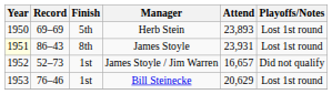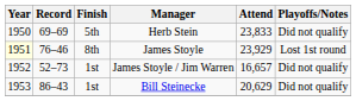Herb Stein | Attend: 23,893 -> 23,833
Herb Stein | Playoffs/Notes: Lost 1st round -> Did not qualify
James Stoyle | Record: 86–43 -> 76–46
James Stoyle | Attend: 23,931 -> 23,929
Bill Steinecke | Record: 76–46 -> 86–43
Bill Steinecke | Playoffs/Notes: Lost 1st round -> Did not qualify
